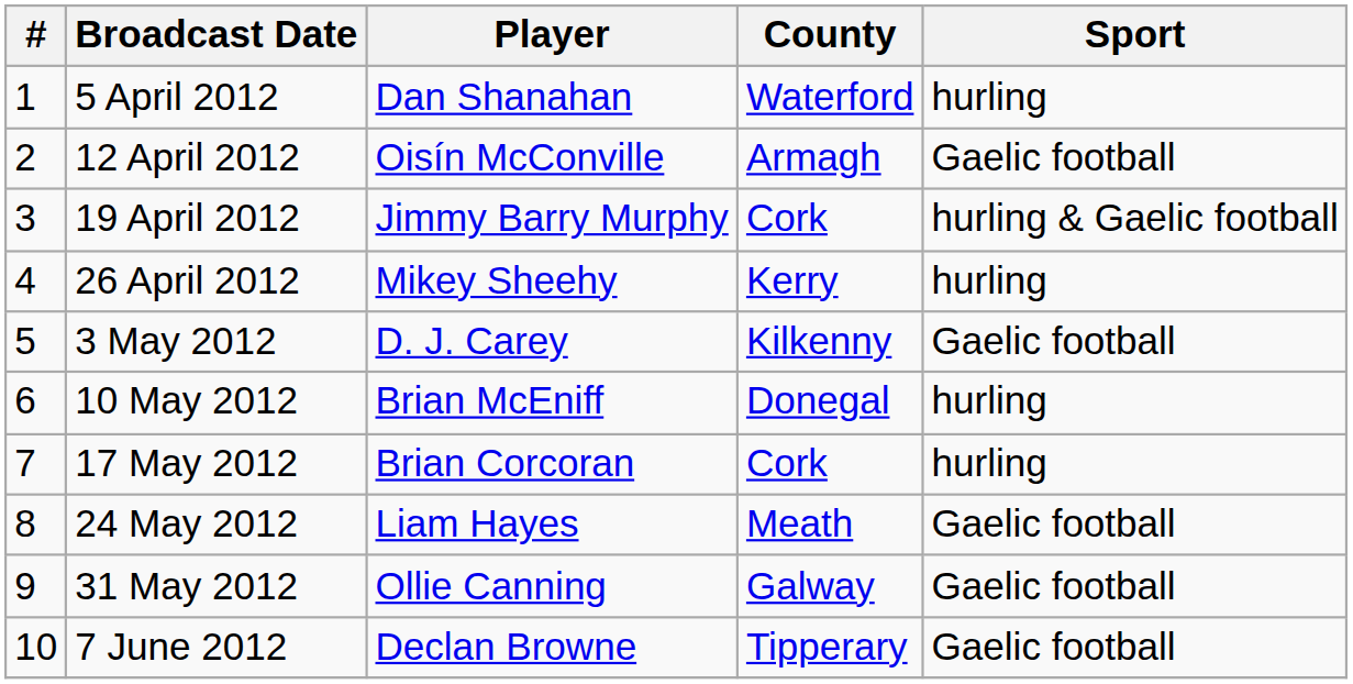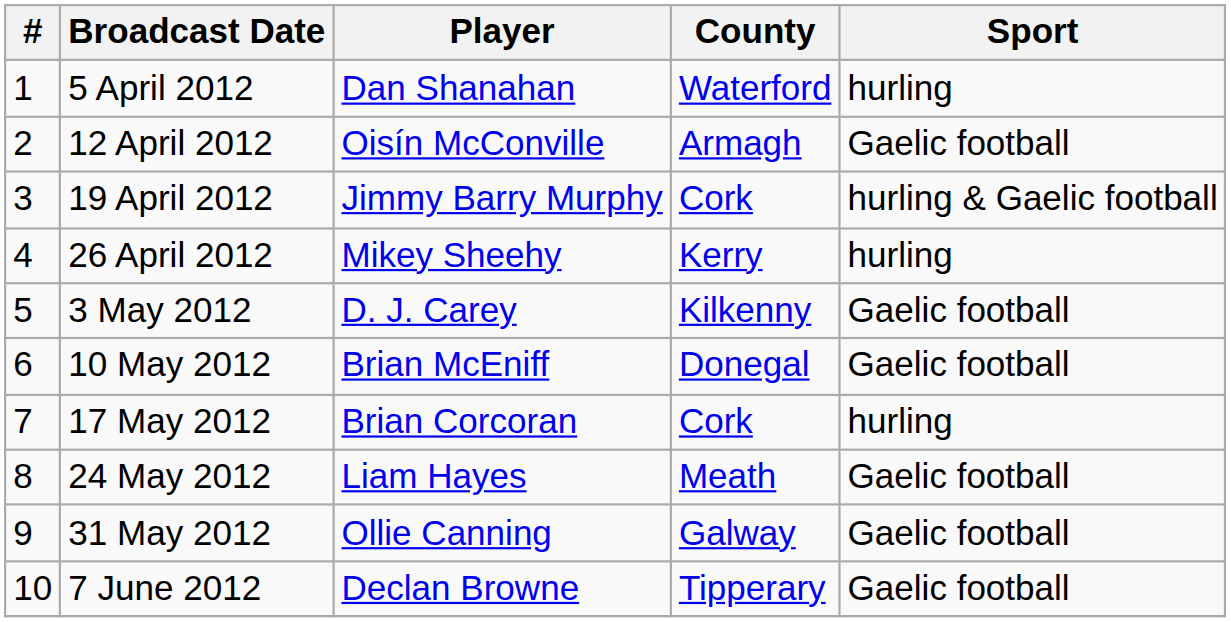10 May 2012 | Sport: hurling -> Gaelic football
